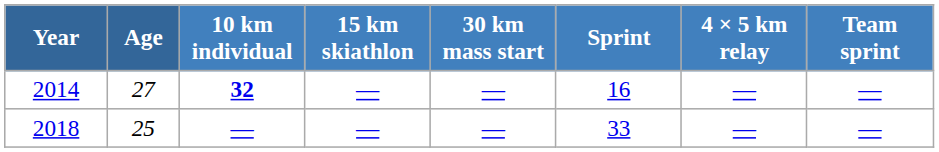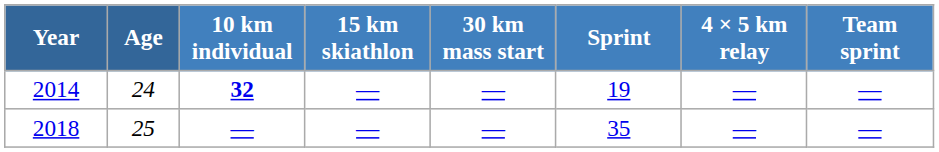2014 | Age: 27 -> 24
2014 | Sprint: 16 -> 19
2018 | Sprint: 33 -> 35
